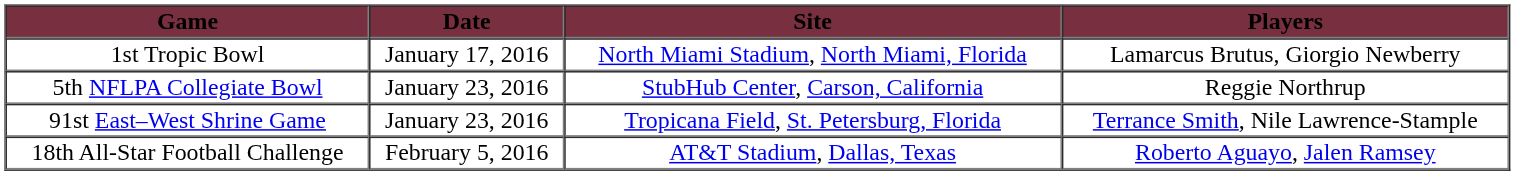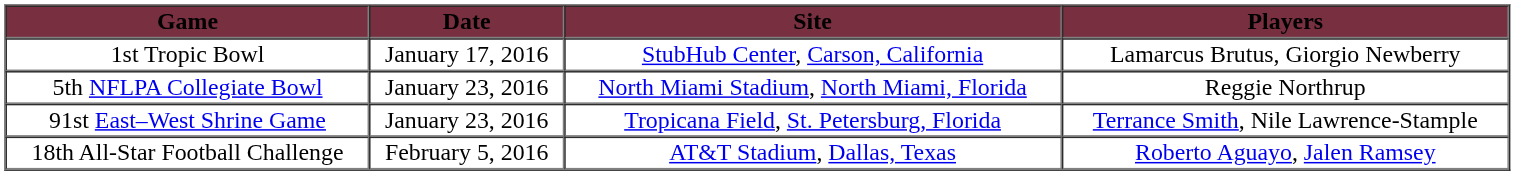1st Tropic Bowl | Site: North Miami Stadium, North Miami, Florida -> StubHub Center, Carson, California
5th NFLPA Collegiate Bowl | Site: StubHub Center, Carson, California -> North Miami Stadium, North Miami, Florida
